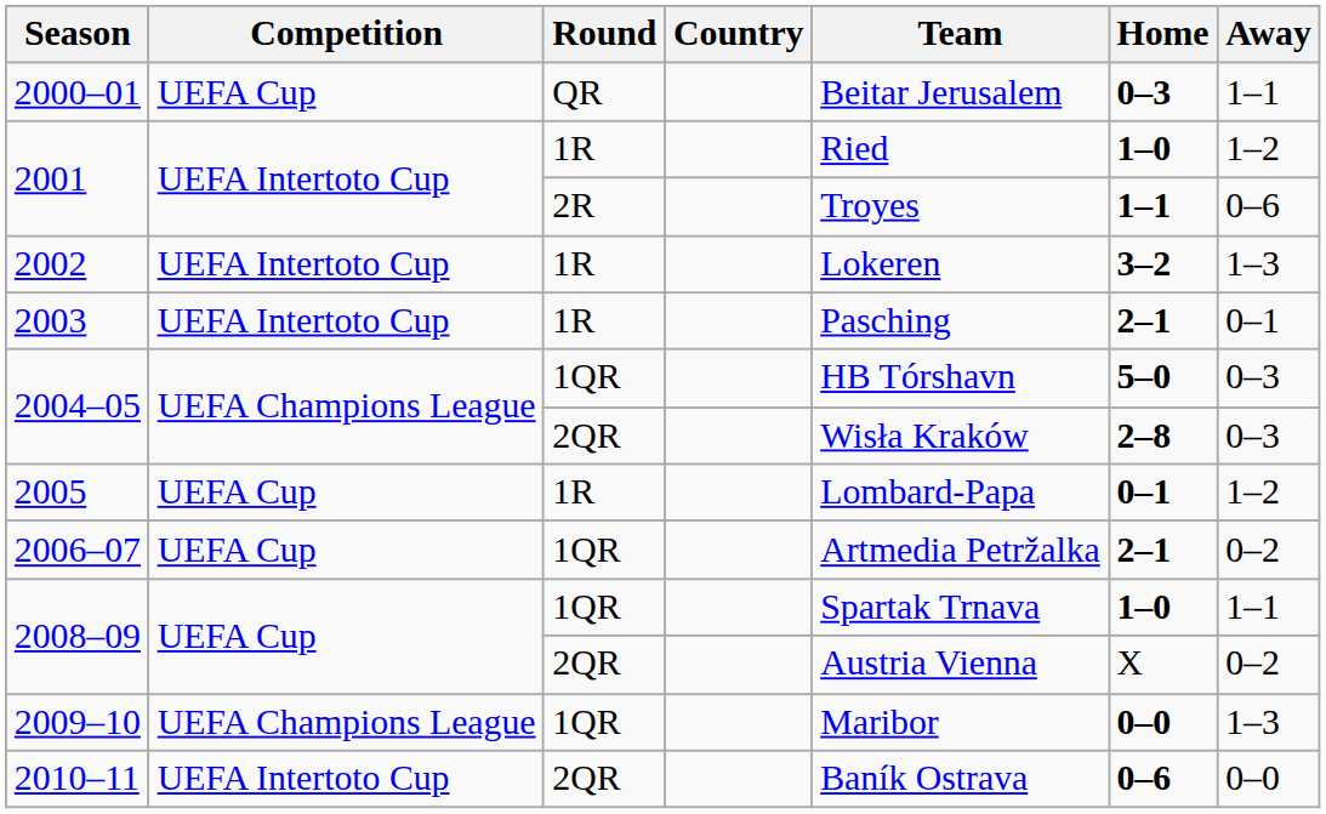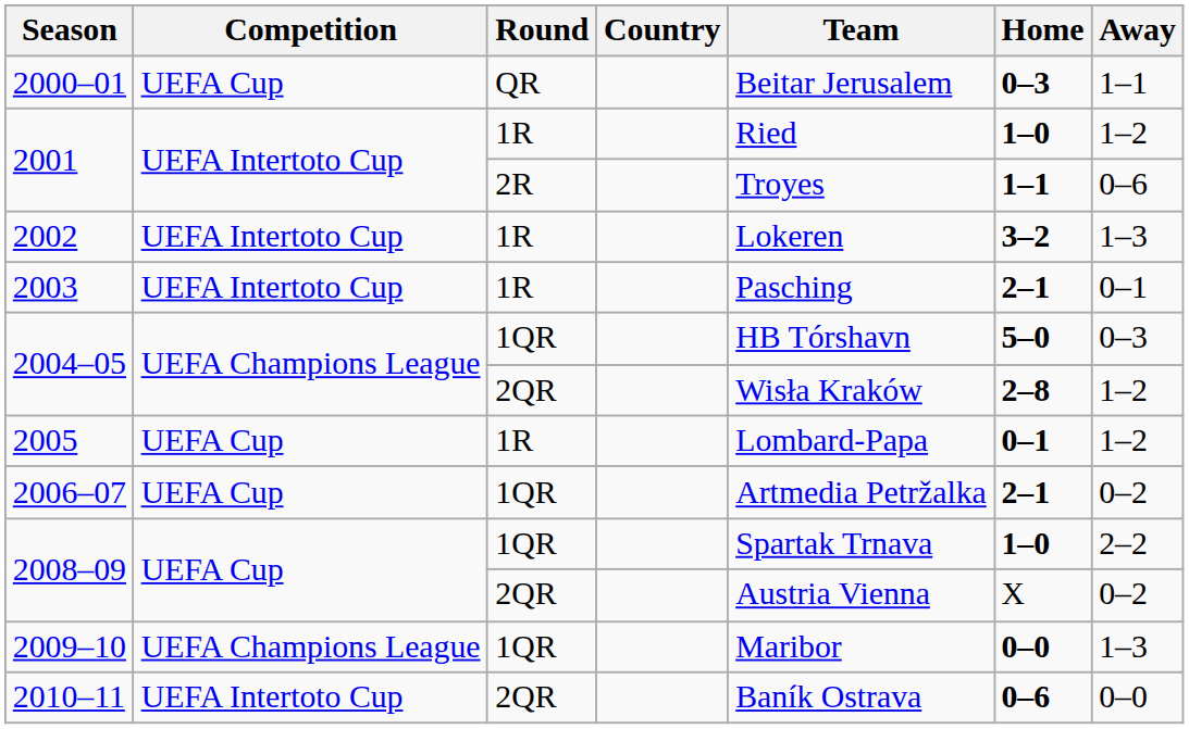2004–05 / 2QR | Away: 0–3 -> 1–2
2008–09 / 1QR | Away: 1–1 -> 2–2
